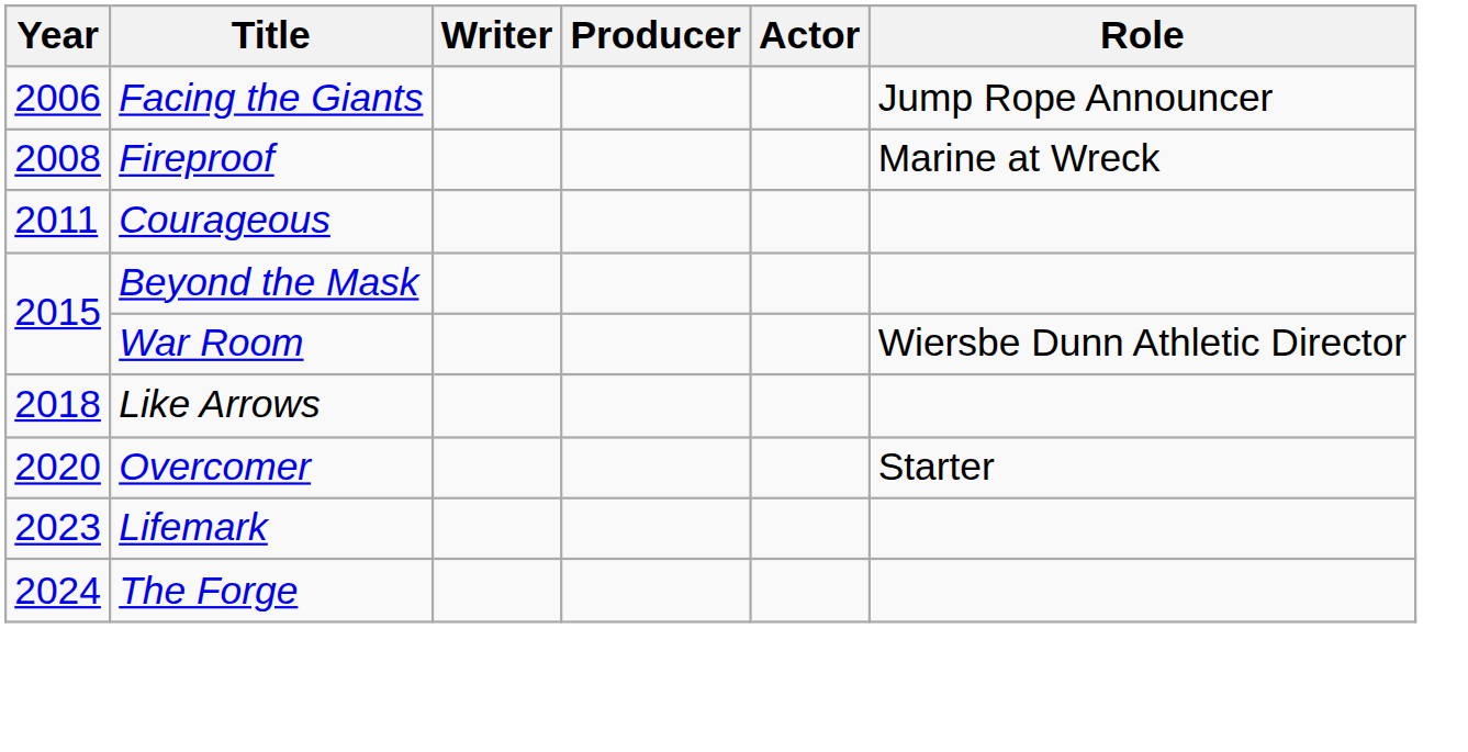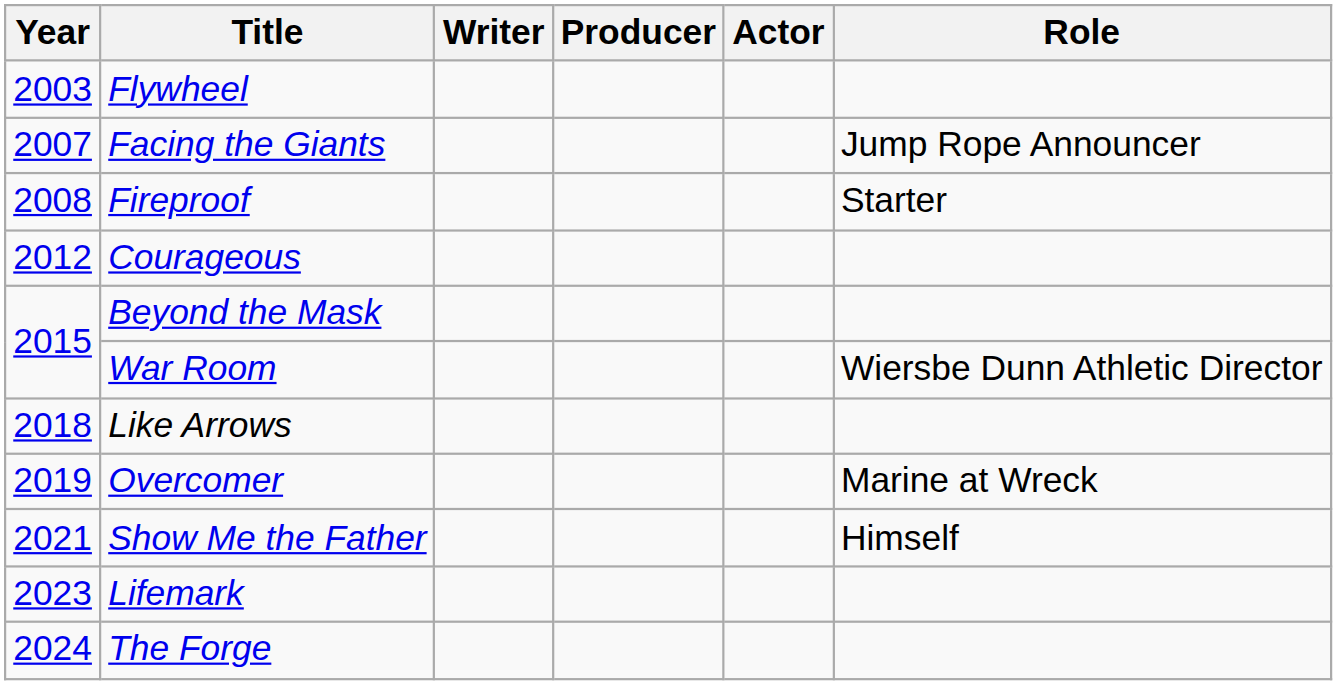+ row: 2003 | Flywheel
Facing the Giants | Year: 2006 -> 2007
Fireproof | Role: Marine at Wreck -> Starter
Courageous | Year: 2011 -> 2012
Overcomer | Year: 2020 -> 2019
Overcomer | Role: Starter -> Marine at Wreck
+ row: 2021 | Show Me the Father | Himself
